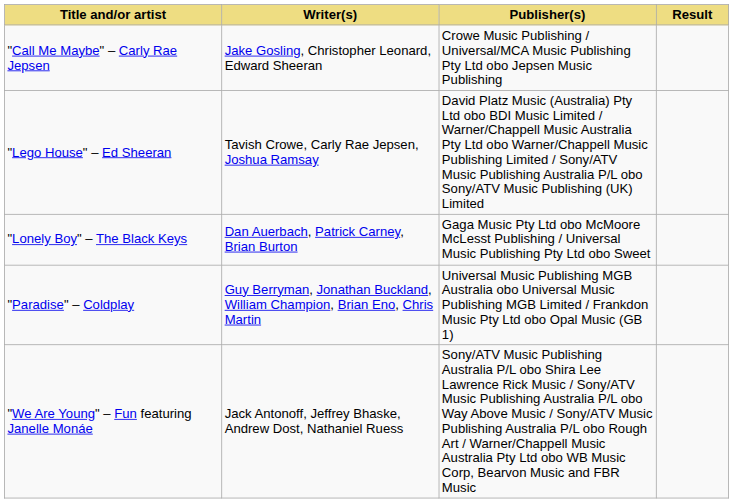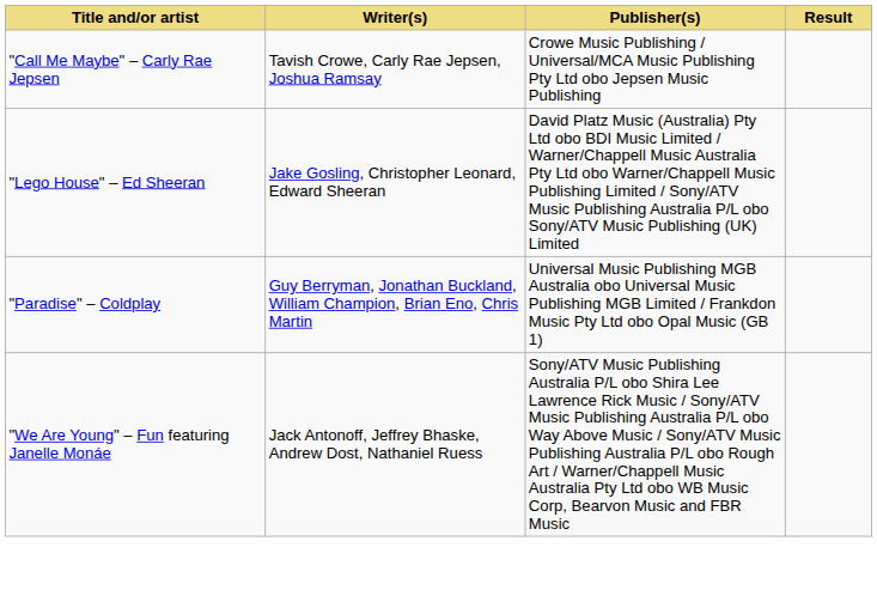"Call Me Maybe" – Carly Rae Jepsen | Writer(s): Jake Gosling, Christopher Leonard, Edward Sheeran -> Tavish Crowe, Carly Rae Jepsen, Joshua Ramsay
"Lego House" – Ed Sheeran | Writer(s): Tavish Crowe, Carly Rae Jepsen, Joshua Ramsay -> Jake Gosling, Christopher Leonard, Edward Sheeran
- row: "Lonely Boy" – The Black Keys | Dan Auerbach, Patrick Carney, Brian Burton | Gaga Music Pty Ltd obo McMoore McLesst Publishing / Universal Music Publishing Pty Ltd obo Sweet
